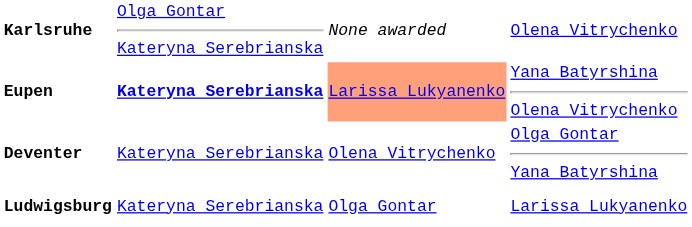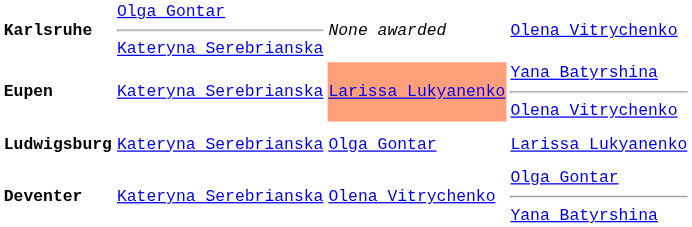Eupen | column 2: bold -> normal
rows swapped: Ludwigsburg <-> Deventer
